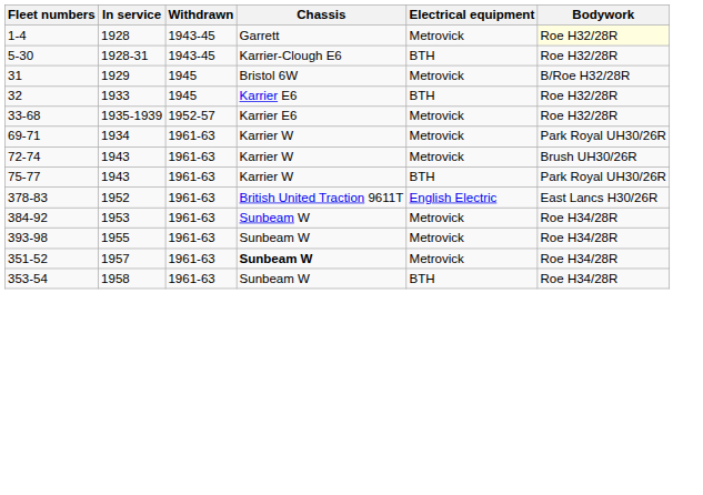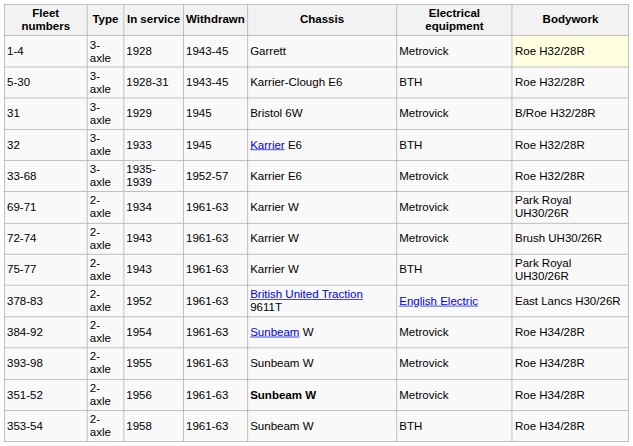+ column: Type | 3-axle | 3-axle | 3-axle | 3-axle | 3-axle | 2-axle | 2-axle | 2-axle | 2-axle | 2-axle | 2-axle | 2-axle | 2-axle
384-92 | In service: 1953 -> 1954
351-52 | In service: 1957 -> 1956
